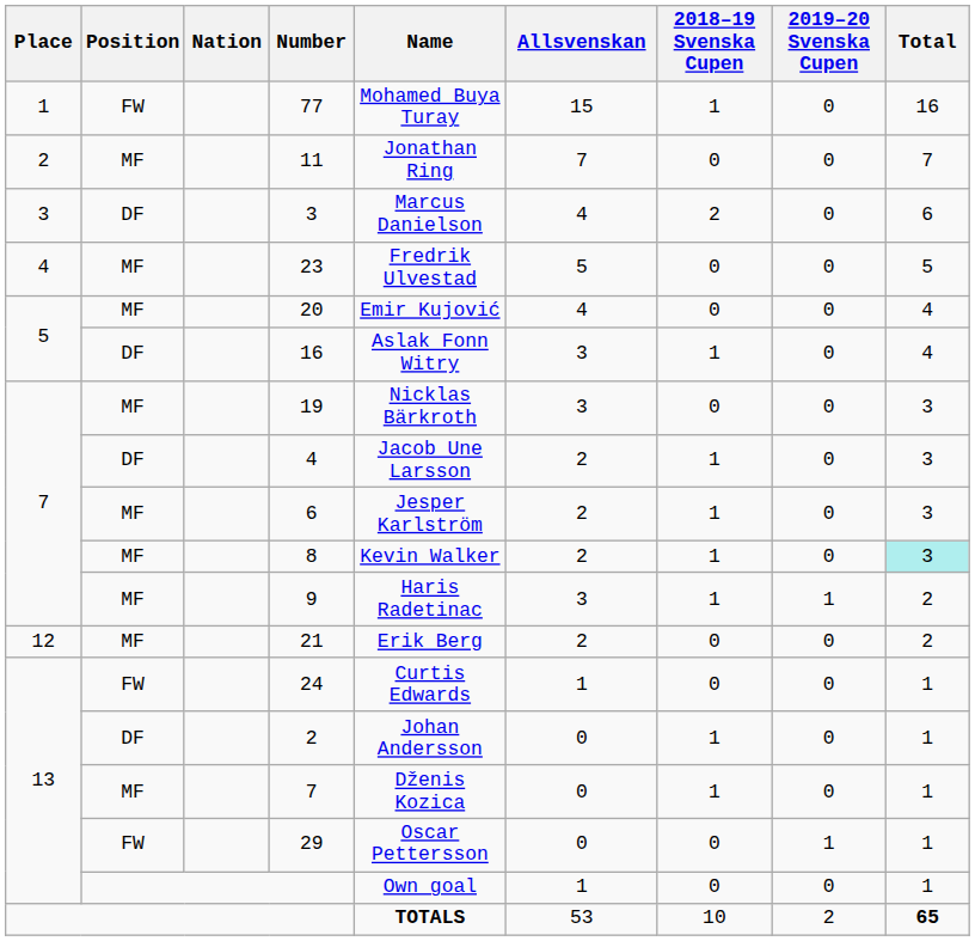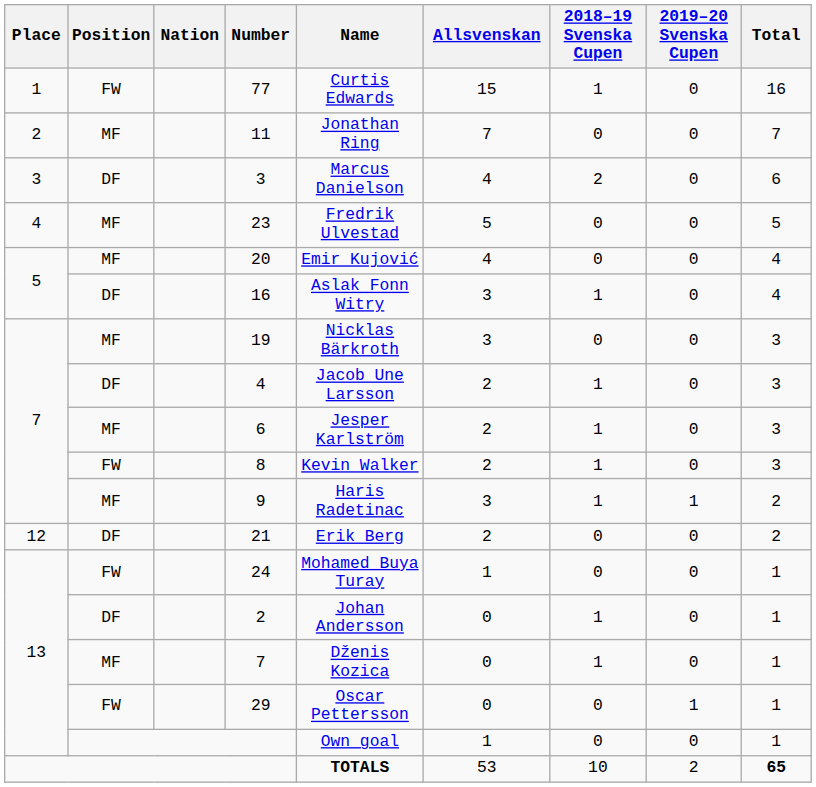77 | Name: Mohamed Buya Turay -> Curtis Edwards
8 | Position: MF -> FW
8 | Total: paleturquoise background -> no background
21 | Position: MF -> DF
24 | Name: Curtis Edwards -> Mohamed Buya Turay
